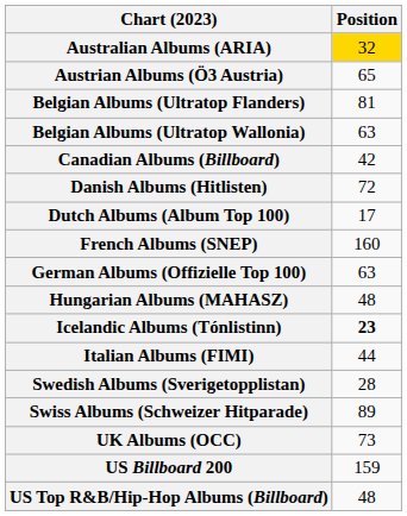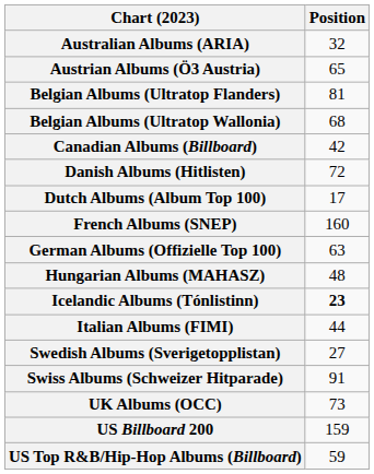Australian Albums (ARIA) | Position: gold background -> no background
Belgian Albums (Ultratop Wallonia) | Position: 63 -> 68
Swedish Albums (Sverigetopplistan) | Position: 28 -> 27
Swiss Albums (Schweizer Hitparade) | Position: 89 -> 91
US Top R&B/Hip-Hop Albums (Billboard) | Position: 48 -> 59
